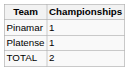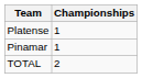rows swapped: Pinamar <-> Platense
